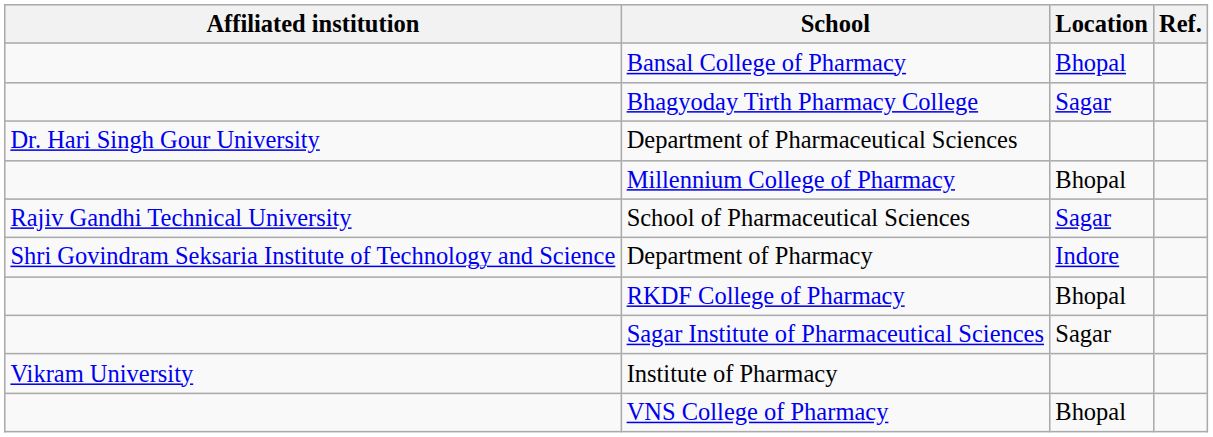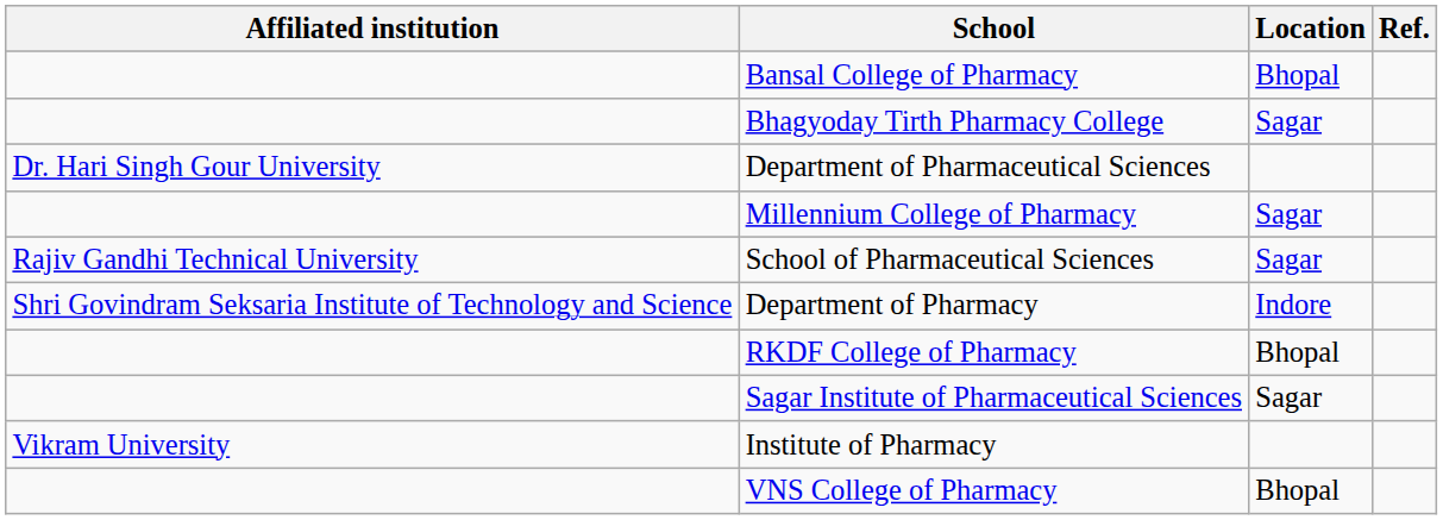Millennium College of Pharmacy | Location: Bhopal -> Sagar
